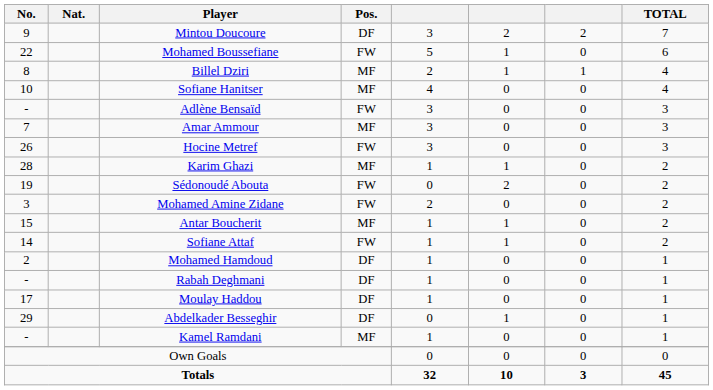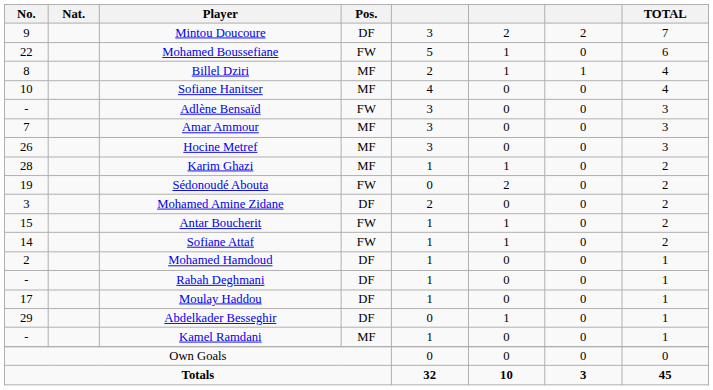Hocine Metref | Pos.: FW -> MF
Mohamed Amine Zidane | Pos.: FW -> DF
Antar Boucherit | Pos.: MF -> FW
